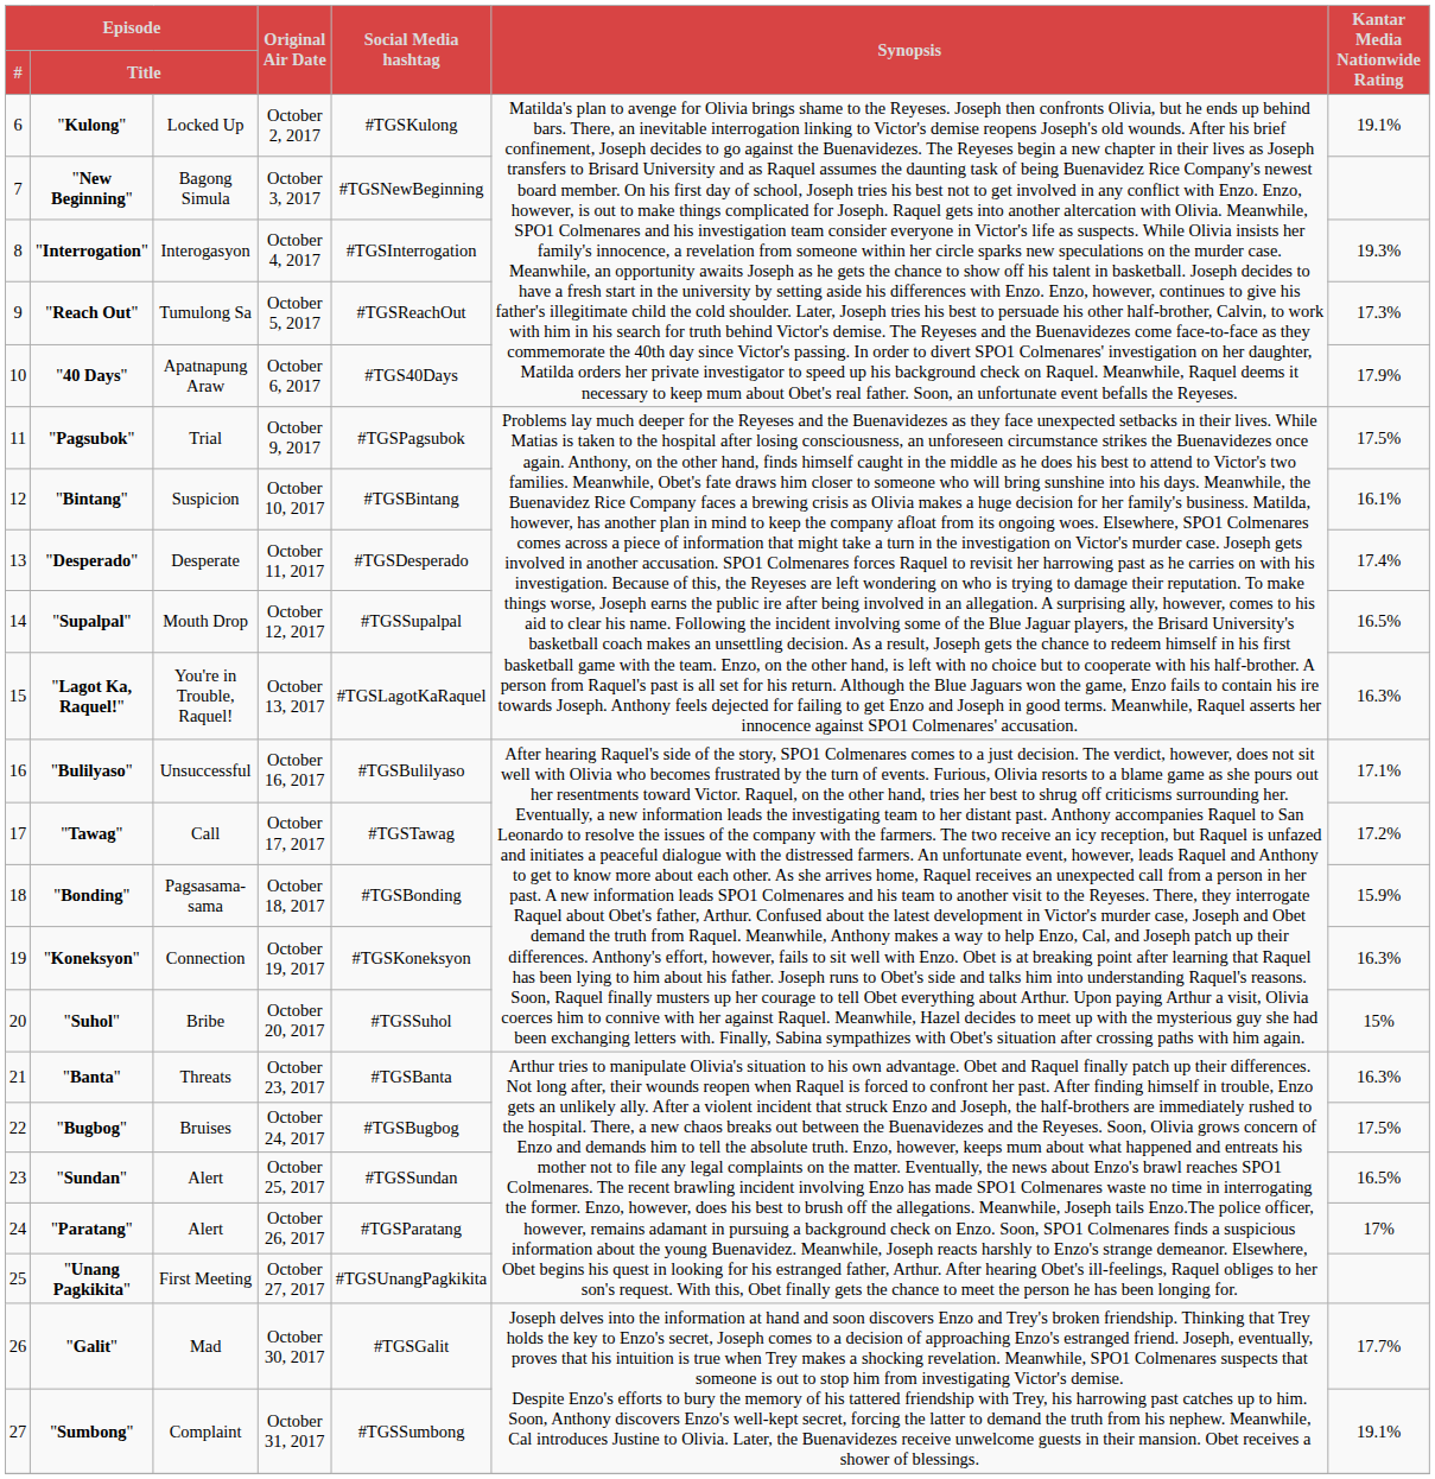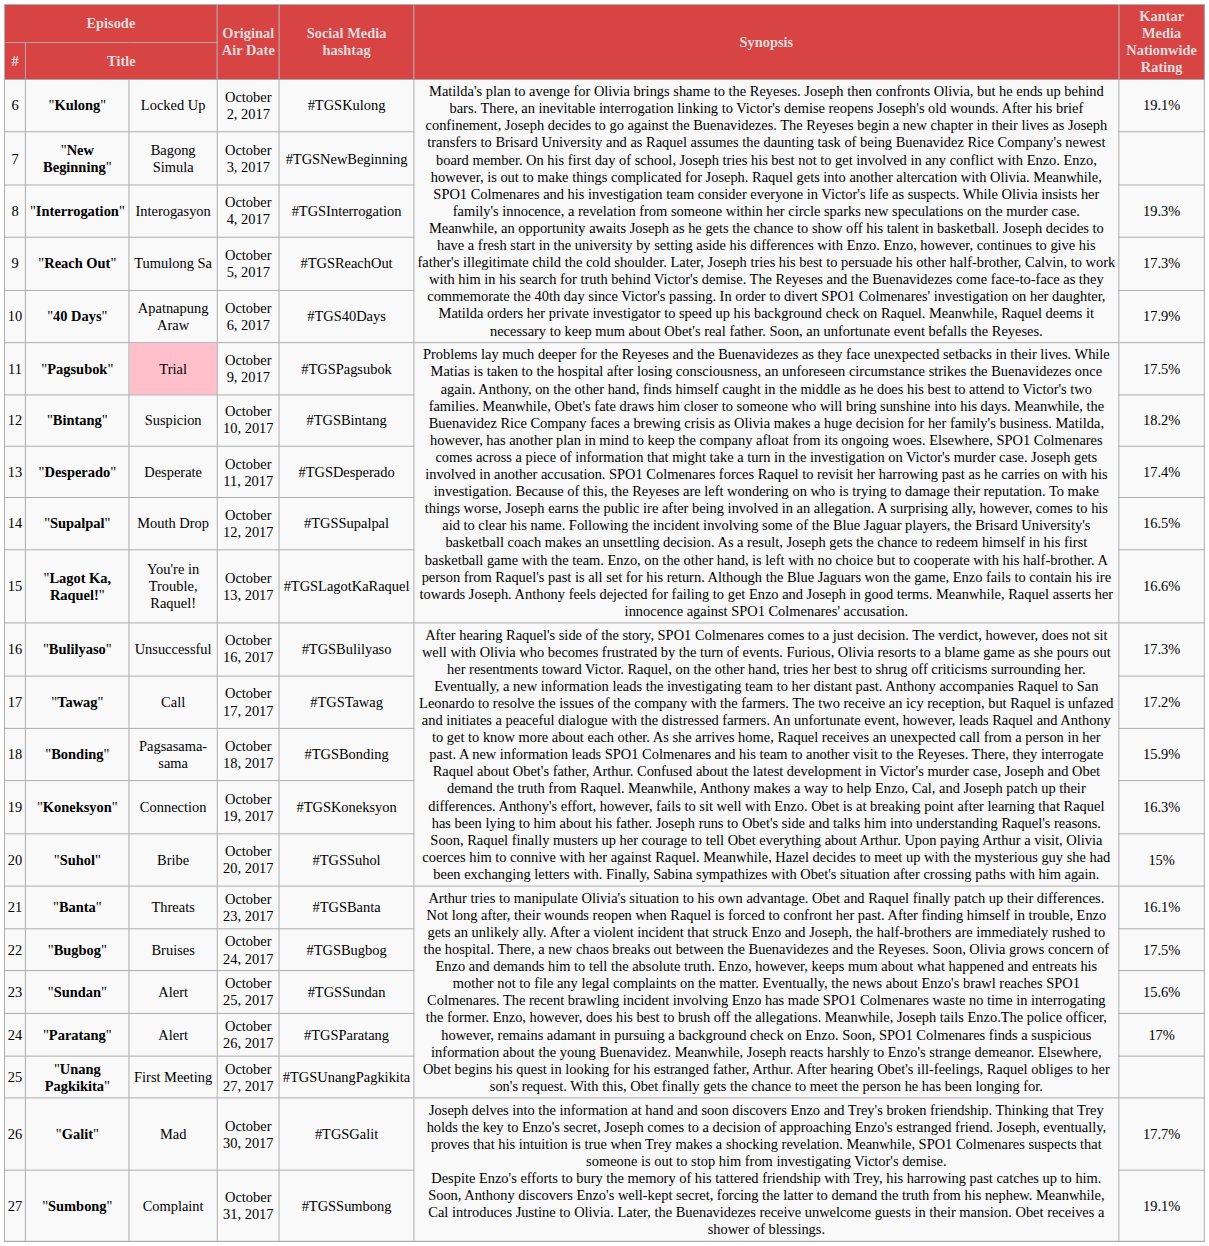"Pagsubok" | column 3: no background -> pink background
"Bintang" | column 7: 16.1% -> 18.2%
"Lagot Ka, Raquel!" | column 7: 16.3% -> 16.6%
"Bulilyaso" | column 7: 17.1% -> 17.3%
"Banta" | column 7: 16.3% -> 16.1%
"Sundan" | column 7: 16.5% -> 15.6%
